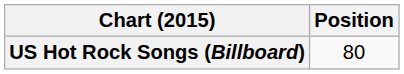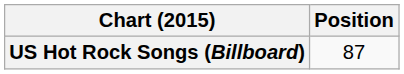US Hot Rock Songs (Billboard) | Position: 80 -> 87
